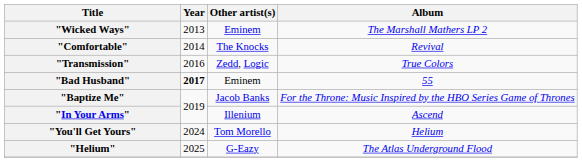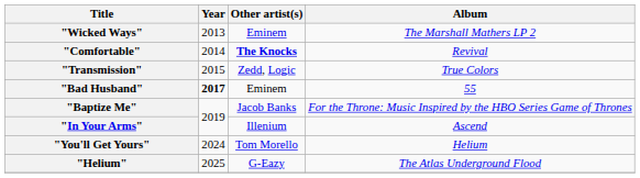"Comfortable" | Other artist(s): normal -> bold
"Transmission" | Year: 2016 -> 2015
